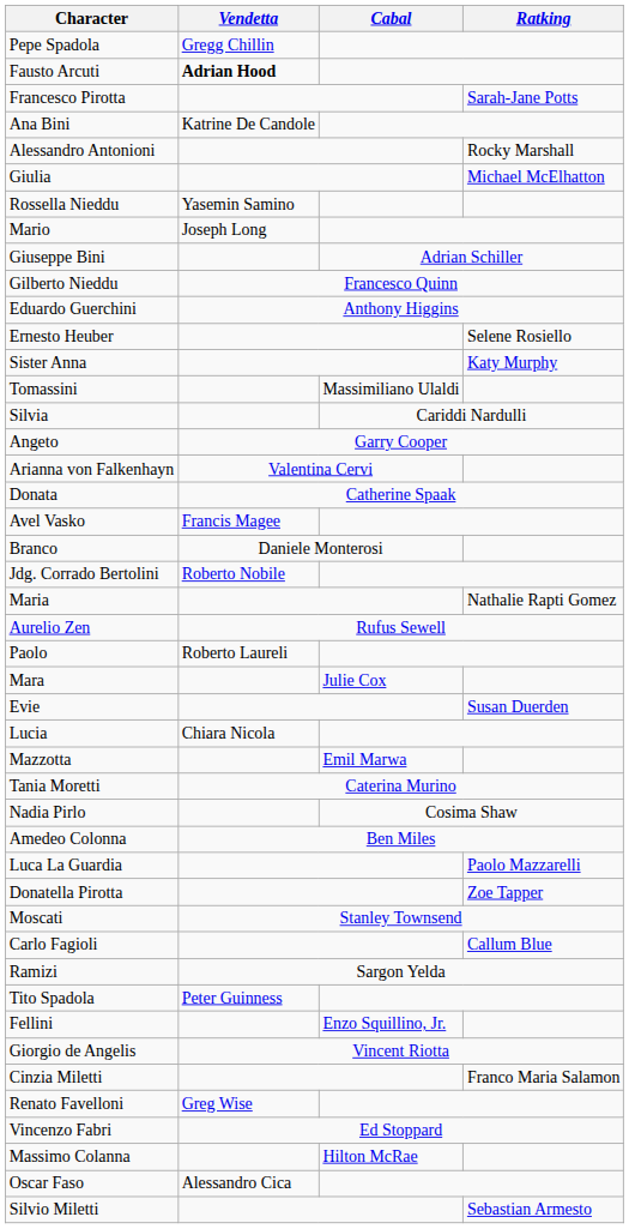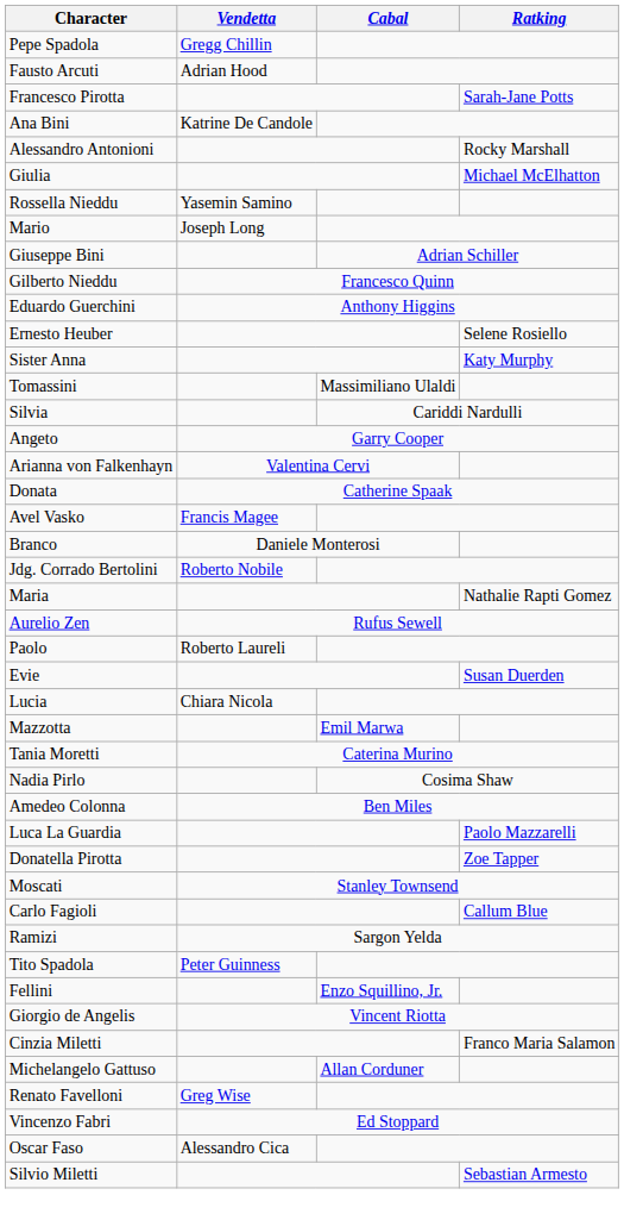Fausto Arcuti | Vendetta: bold -> normal
- row: Mara | Julie Cox
+ row: Michelangelo Gattuso | Allan Corduner
- row: Massimo Colanna | Hilton McRae
